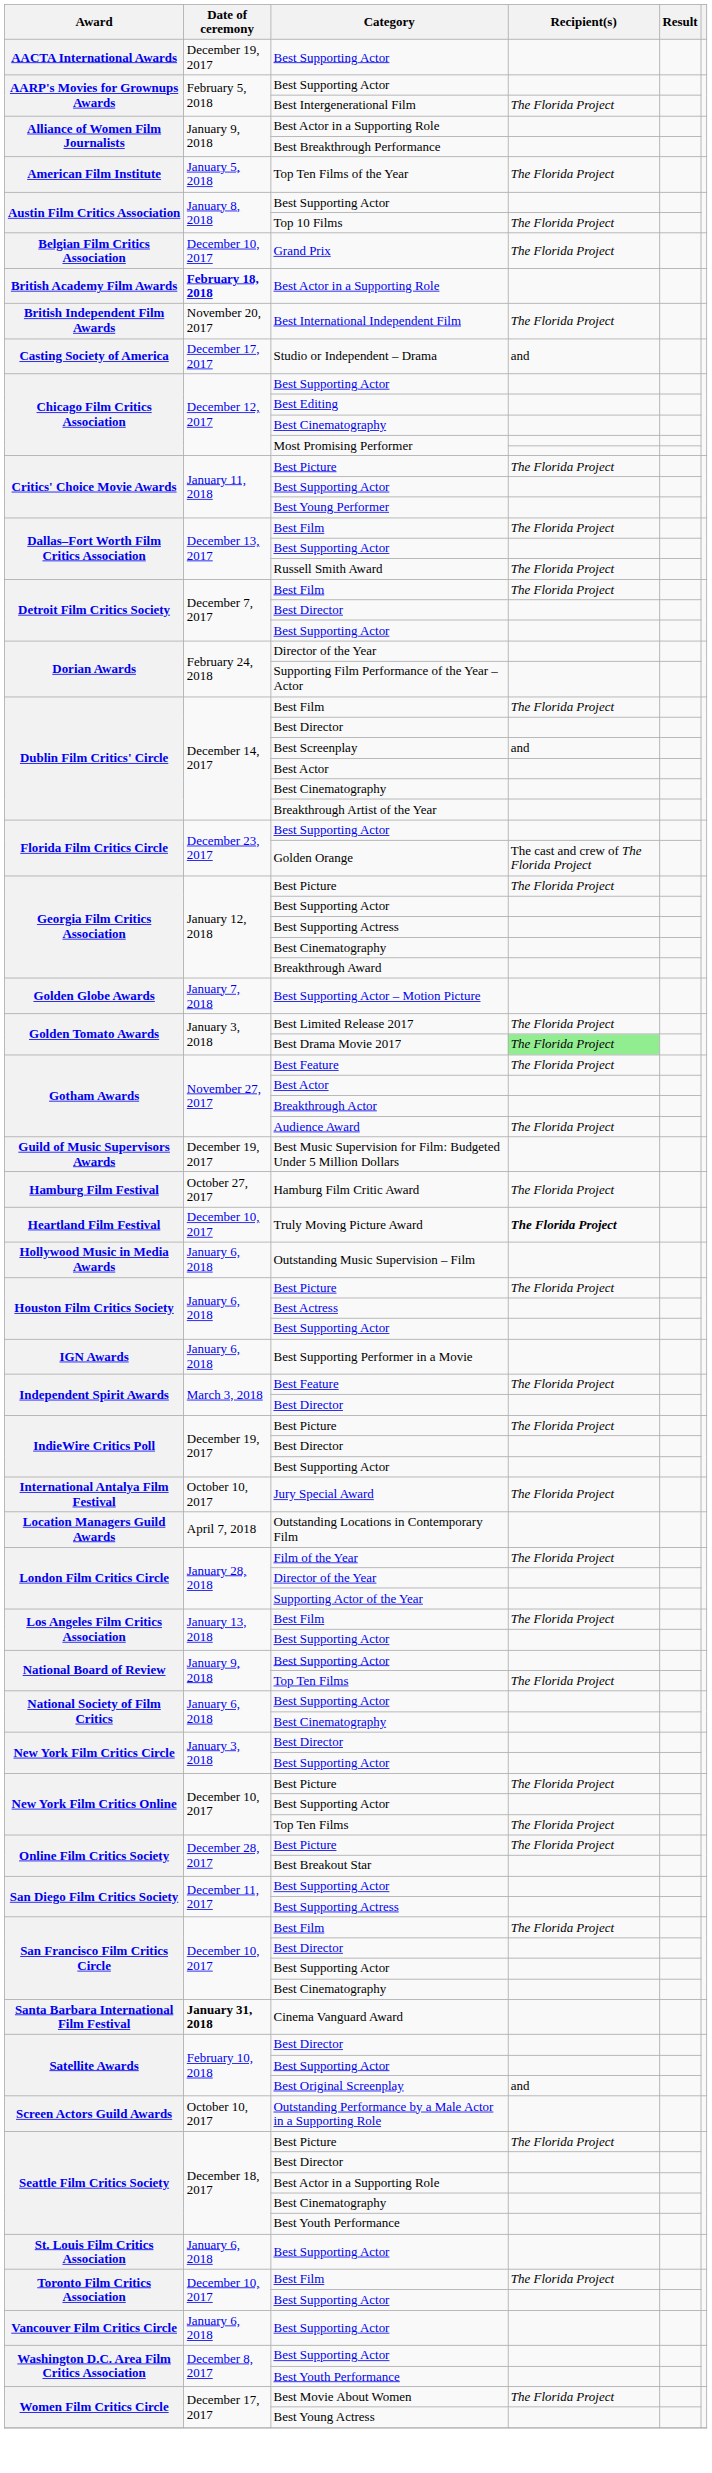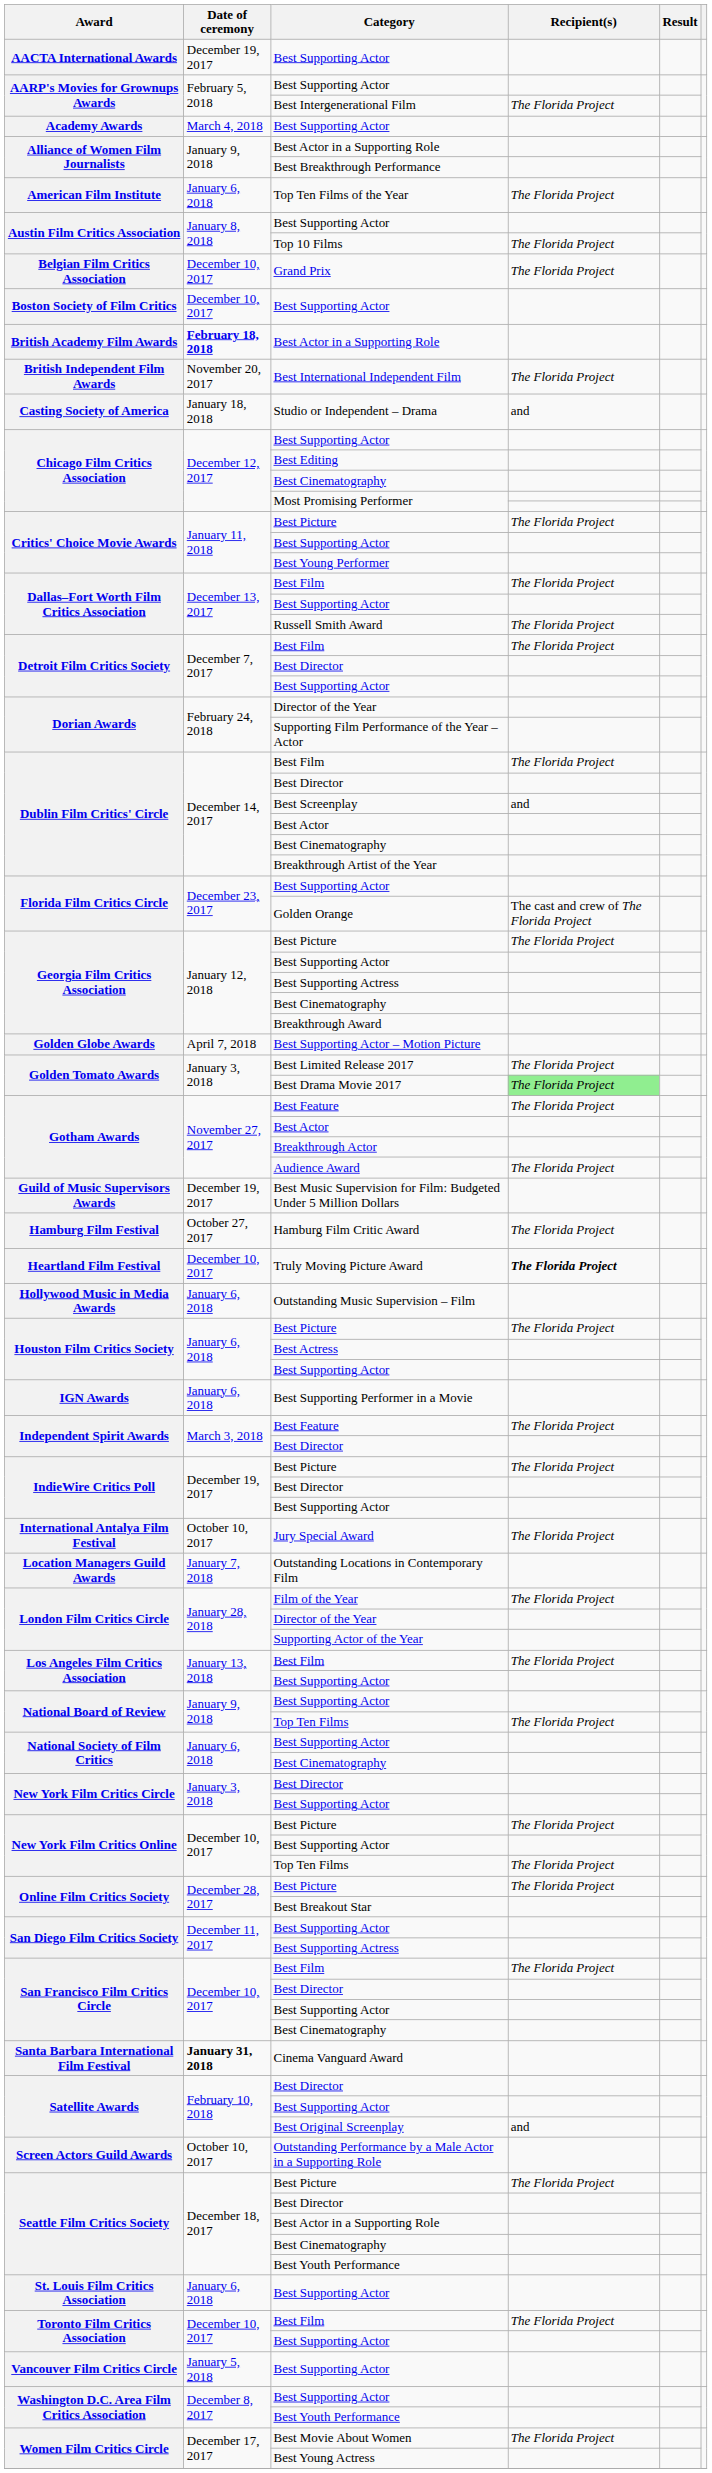+ row: Academy Awards | March 4, 2018 | Best Supporting Actor
American Film Institute | Date of ceremony: January 5, 2018 -> January 6, 2018
+ row: Boston Society of Film Critics | December 10, 2017 | Best Supporting Actor
Casting Society of America | Date of ceremony: December 17, 2017 -> January 18, 2018
Golden Globe Awards | Date of ceremony: January 7, 2018 -> April 7, 2018
Location Managers Guild Awards | Date of ceremony: April 7, 2018 -> January 7, 2018
Vancouver Film Critics Circle | Date of ceremony: January 6, 2018 -> January 5, 2018
